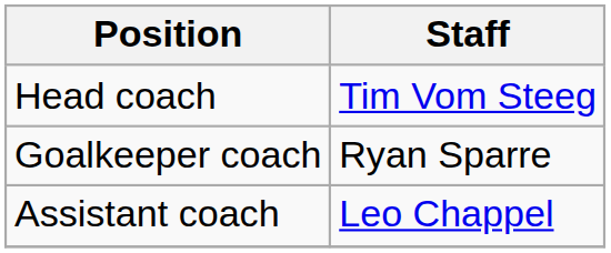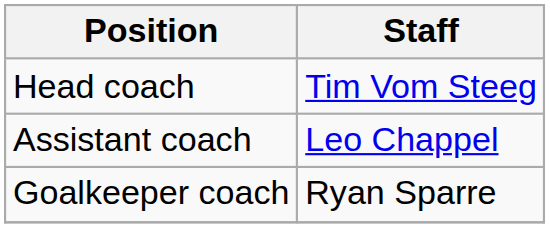rows swapped: Assistant coach <-> Goalkeeper coach
